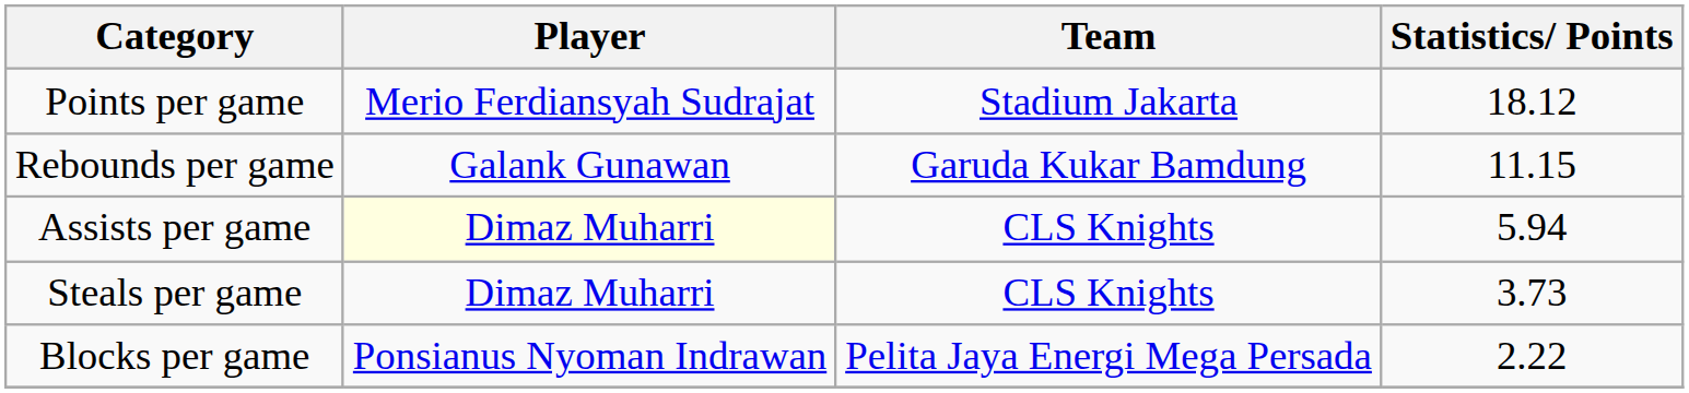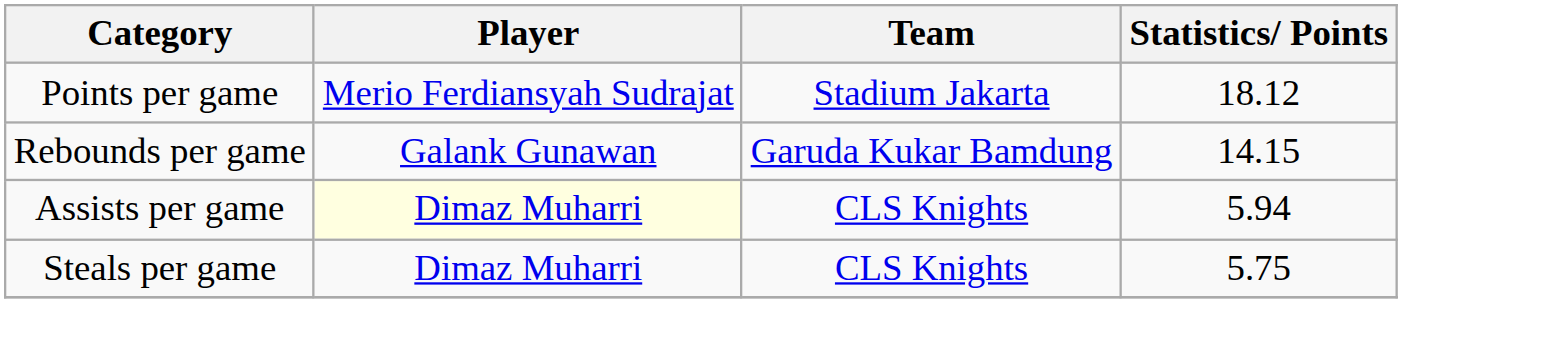Rebounds per game | Statistics/ Points: 11.15 -> 14.15
Steals per game | Statistics/ Points: 3.73 -> 5.75
- row: Blocks per game | Ponsianus Nyoman Indrawan | Pelita Jaya Energi Mega Persada | 2.22
